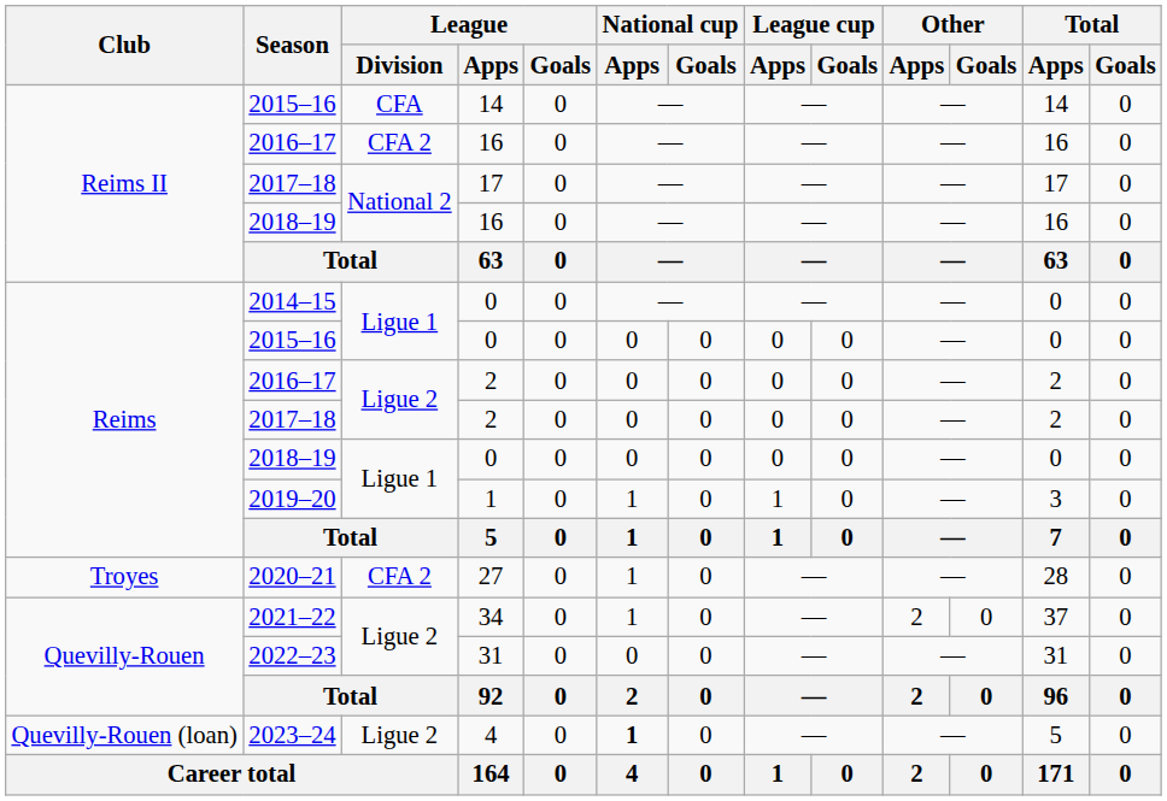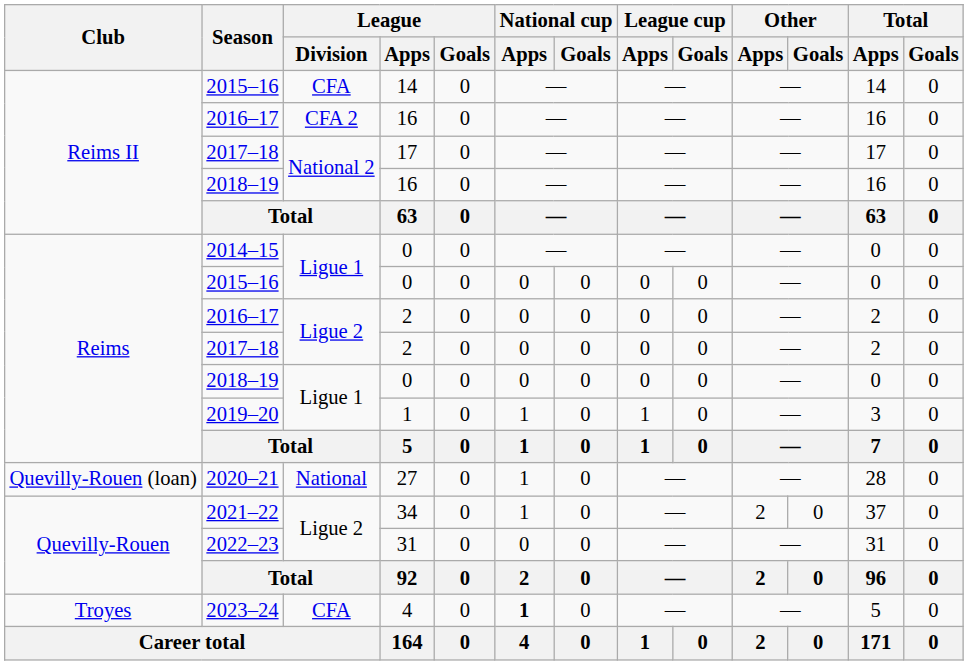2020–21 | Club: Troyes -> Quevilly-Rouen (loan)
2020–21 | League / Division: CFA 2 -> National
2023–24 | Club: Quevilly-Rouen (loan) -> Troyes
2023–24 | League / Division: Ligue 2 -> CFA
